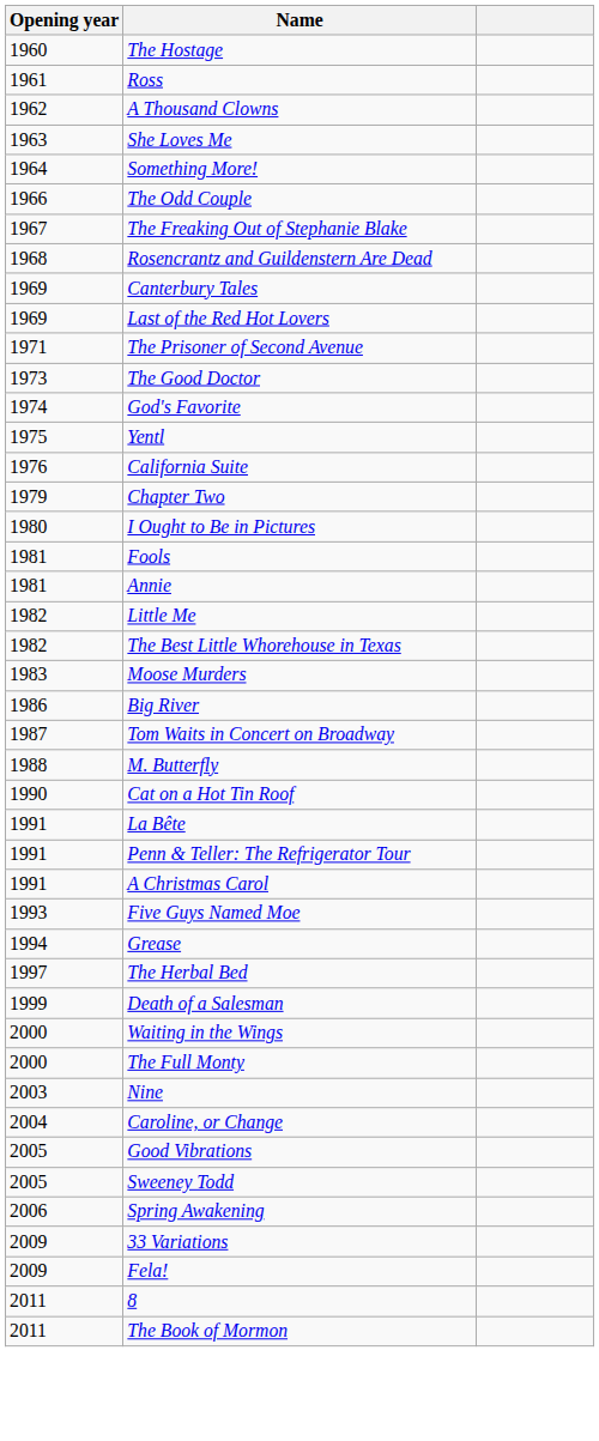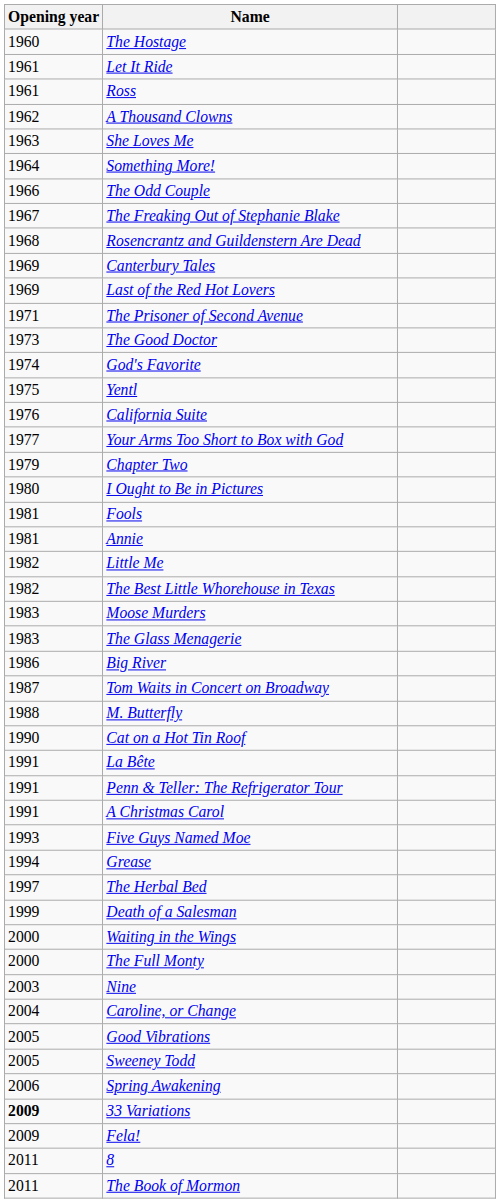+ row: 1961 | Let It Ride
+ row: 1977 | Your Arms Too Short to Box with God
+ row: 1983 | The Glass Menagerie
33 Variations | Opening year: normal -> bold
